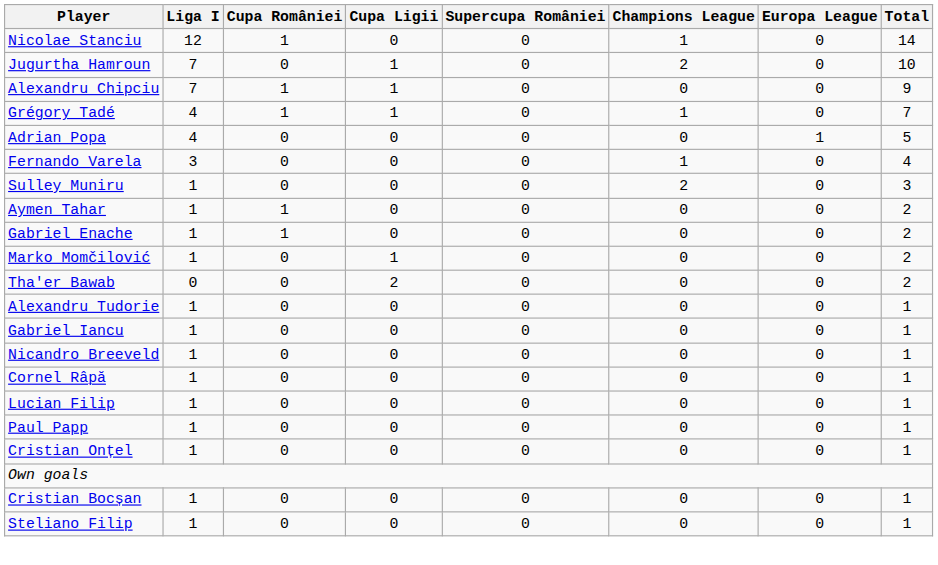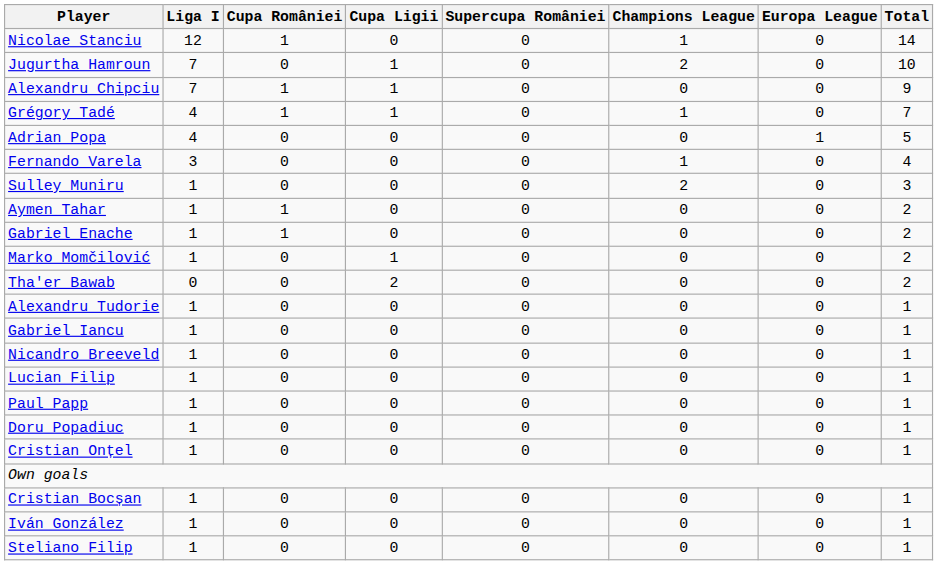- row: Cornel Râpă | 1 | 0 | 0 | 0 | 0 | 0 | 1
+ row: Doru Popadiuc | 1 | 0 | 0 | 0 | 0 | 0 | 1
+ row: Iván González | 1 | 0 | 0 | 0 | 0 | 0 | 1
